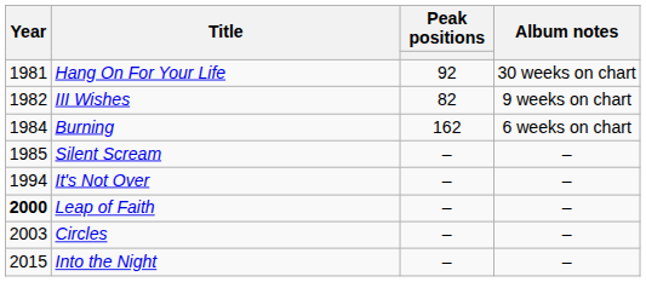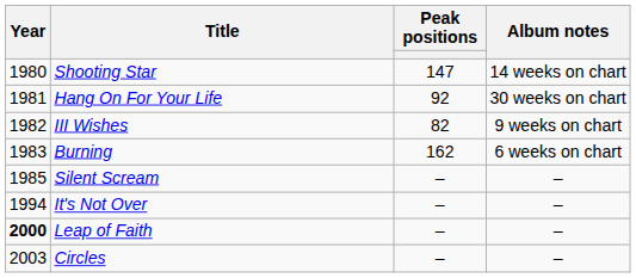+ row: 1980 | Shooting Star | 147 | 14 weeks on chart
Burning | Year: 1984 -> 1983
- row: 2015 | Into the Night | – | –
